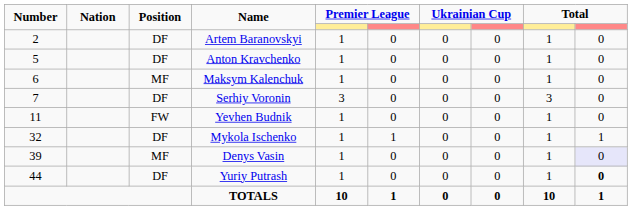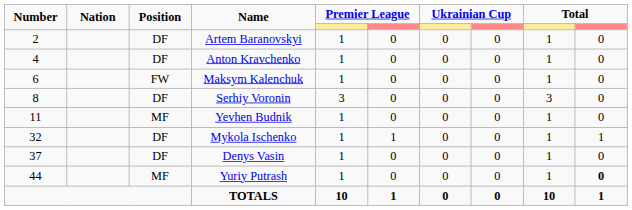Anton Kravchenko | Number: 5 -> 4
Maksym Kalenchuk | Position: MF -> FW
Serhiy Voronin | Number: 7 -> 8
Yevhen Budnik | Position: FW -> MF
Denys Vasin | Number: 39 -> 37
Denys Vasin | Position: MF -> DF
Denys Vasin | column 10: lavender background -> no background
Yuriy Putrash | Position: DF -> MF
